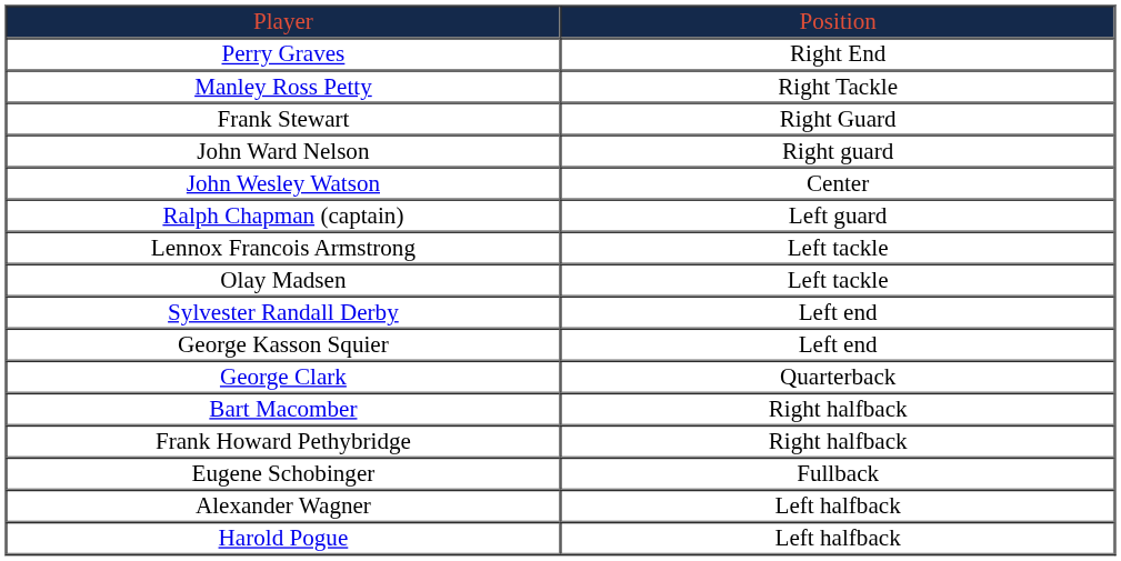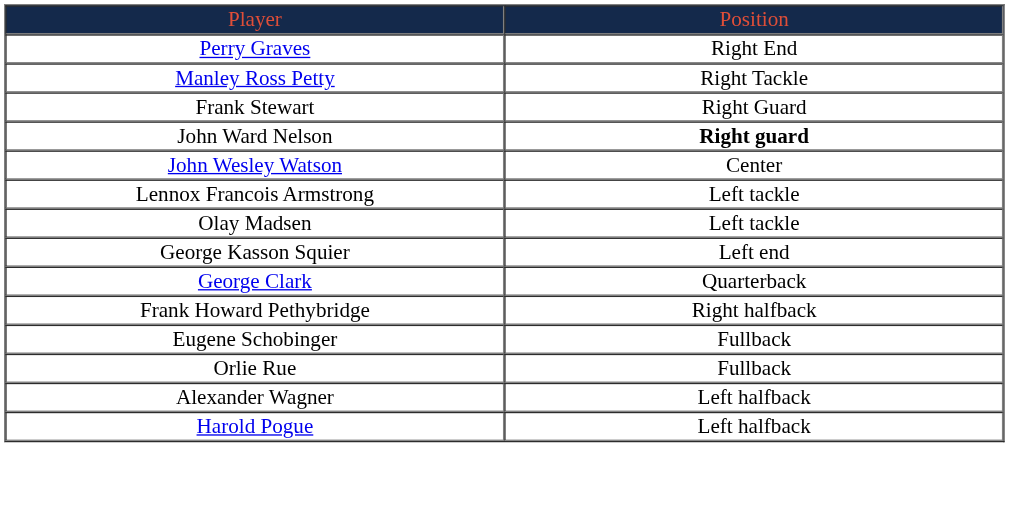John Ward Nelson | column 2: normal -> bold
- row: Ralph Chapman (captain) | Left guard
- row: Sylvester Randall Derby | Left end
- row: Bart Macomber | Right halfback
+ row: Orlie Rue | Fullback
